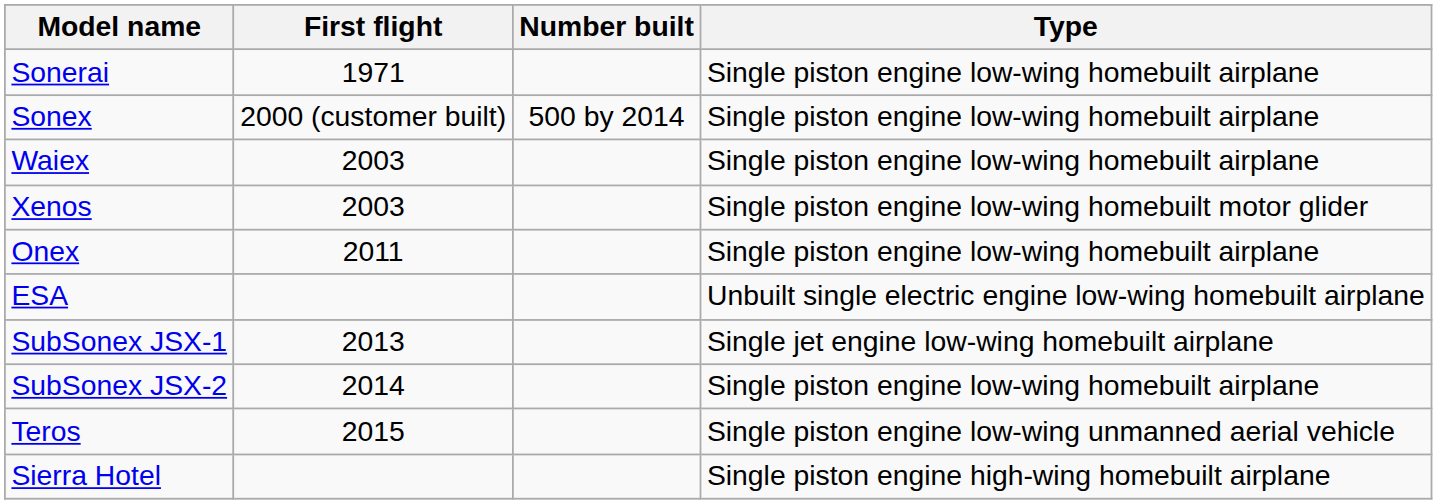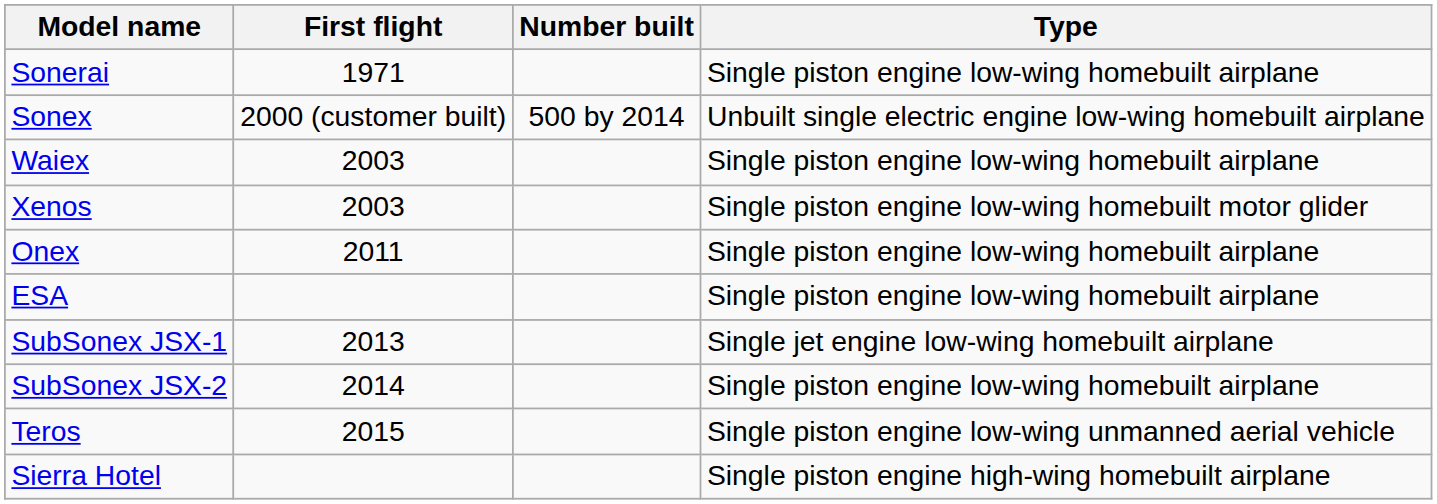Sonex | Type: Single piston engine low-wing homebuilt airplane -> Unbuilt single electric engine low-wing homebuilt airplane
ESA | Type: Unbuilt single electric engine low-wing homebuilt airplane -> Single piston engine low-wing homebuilt airplane
